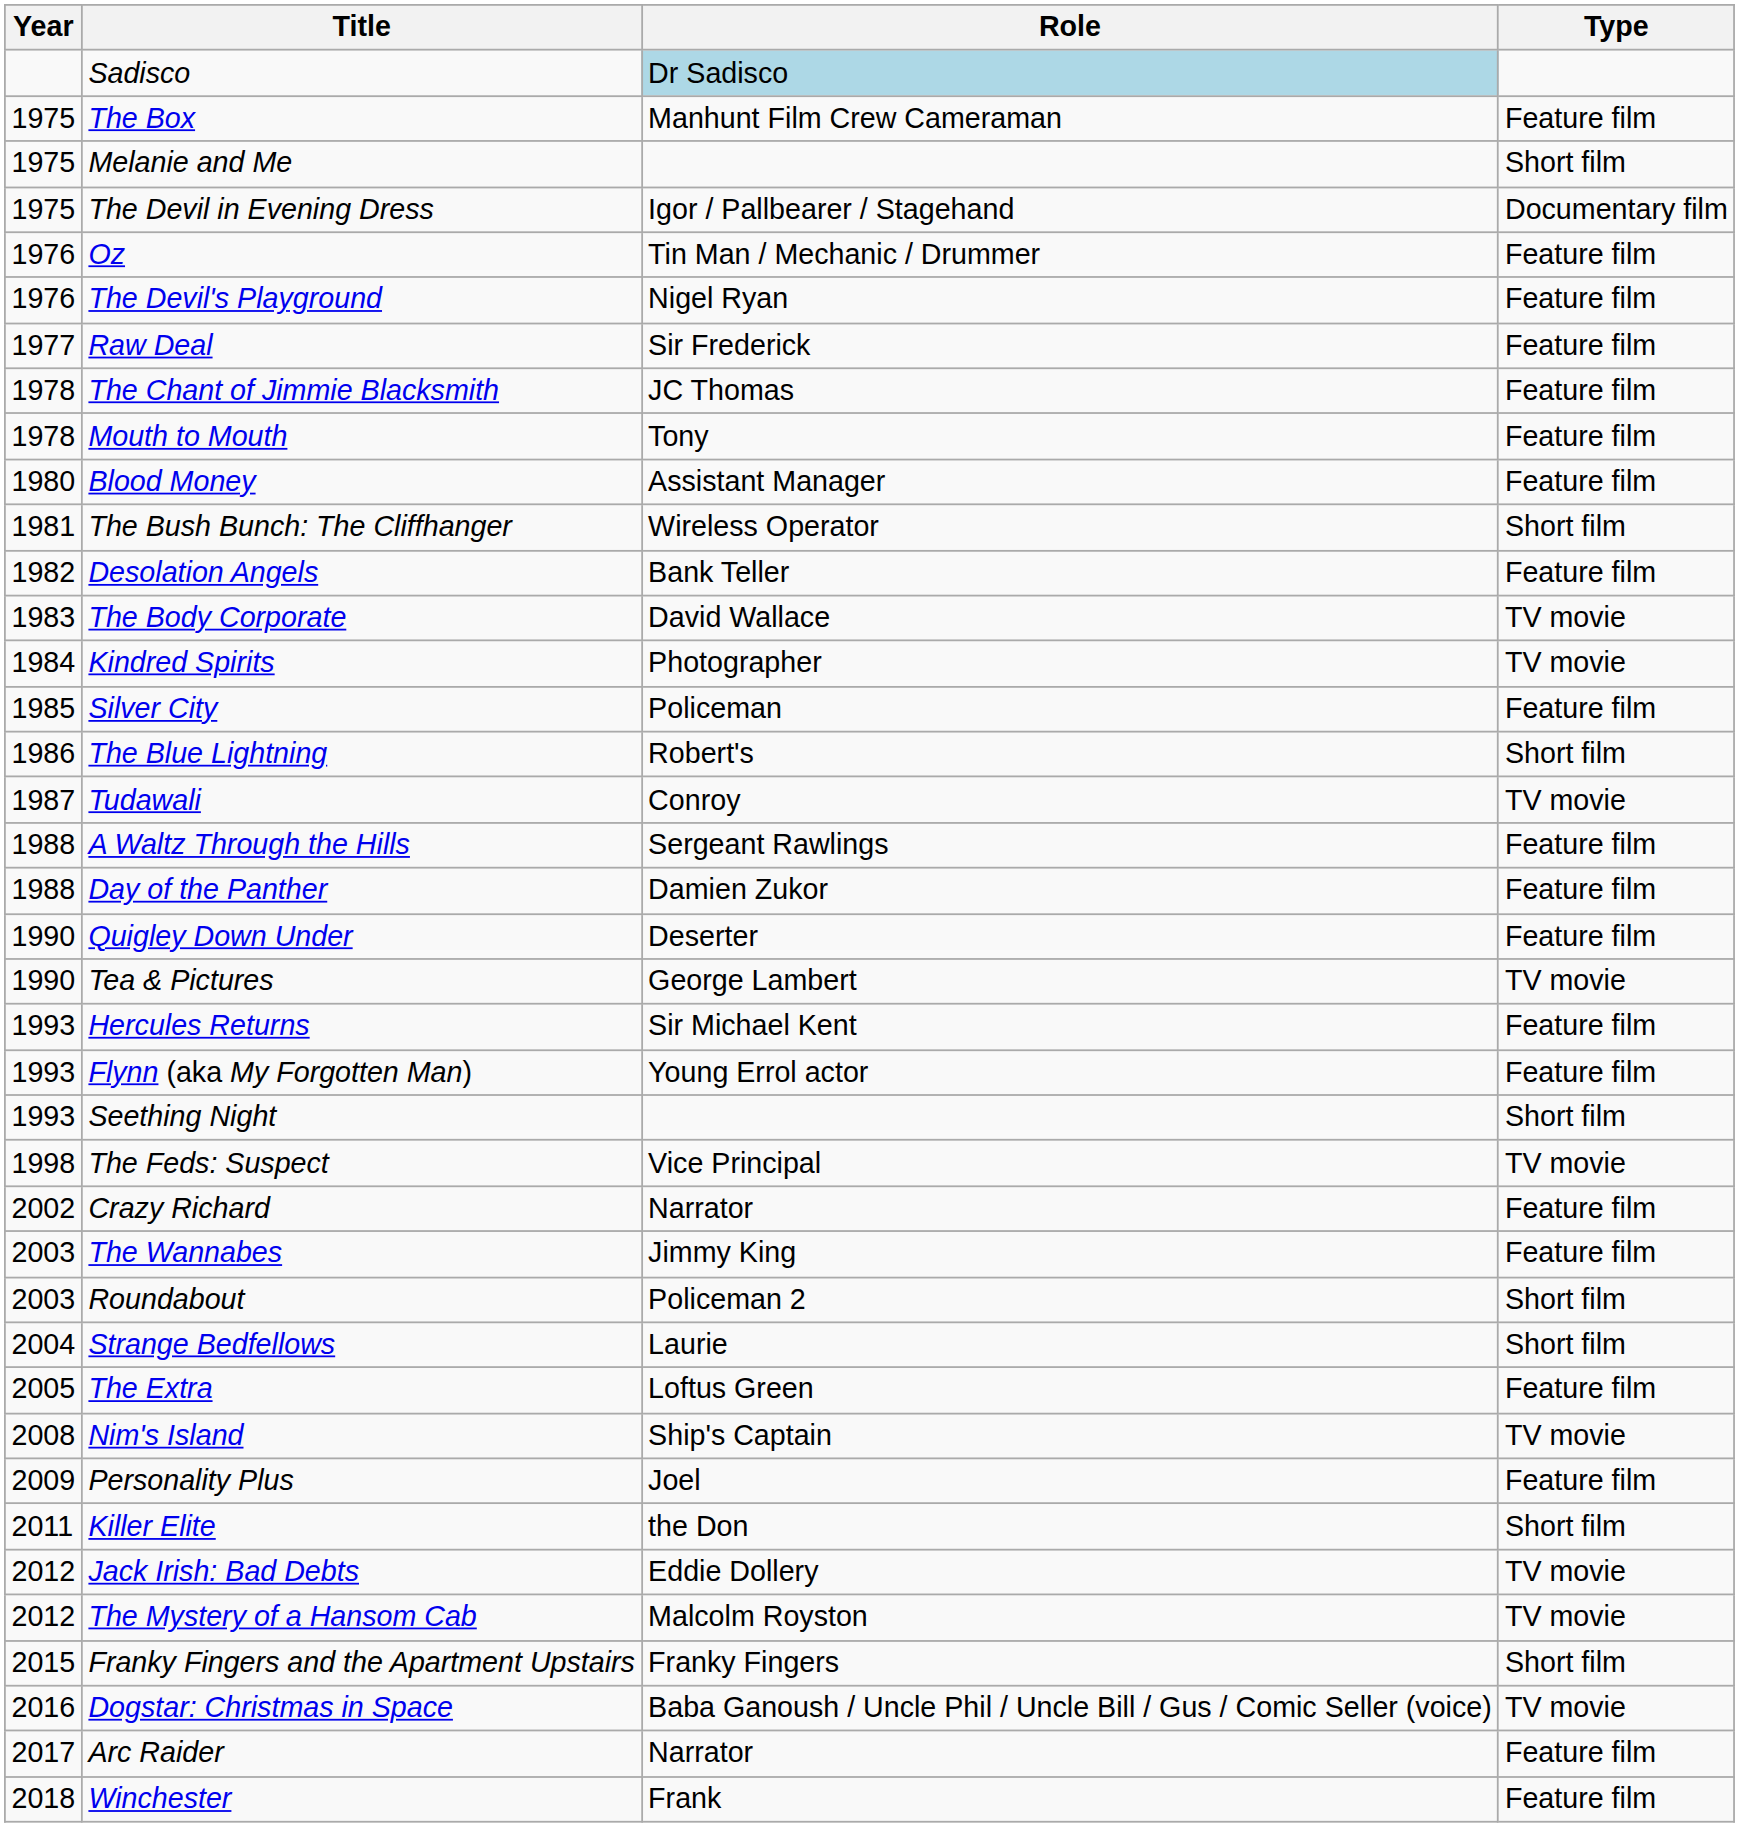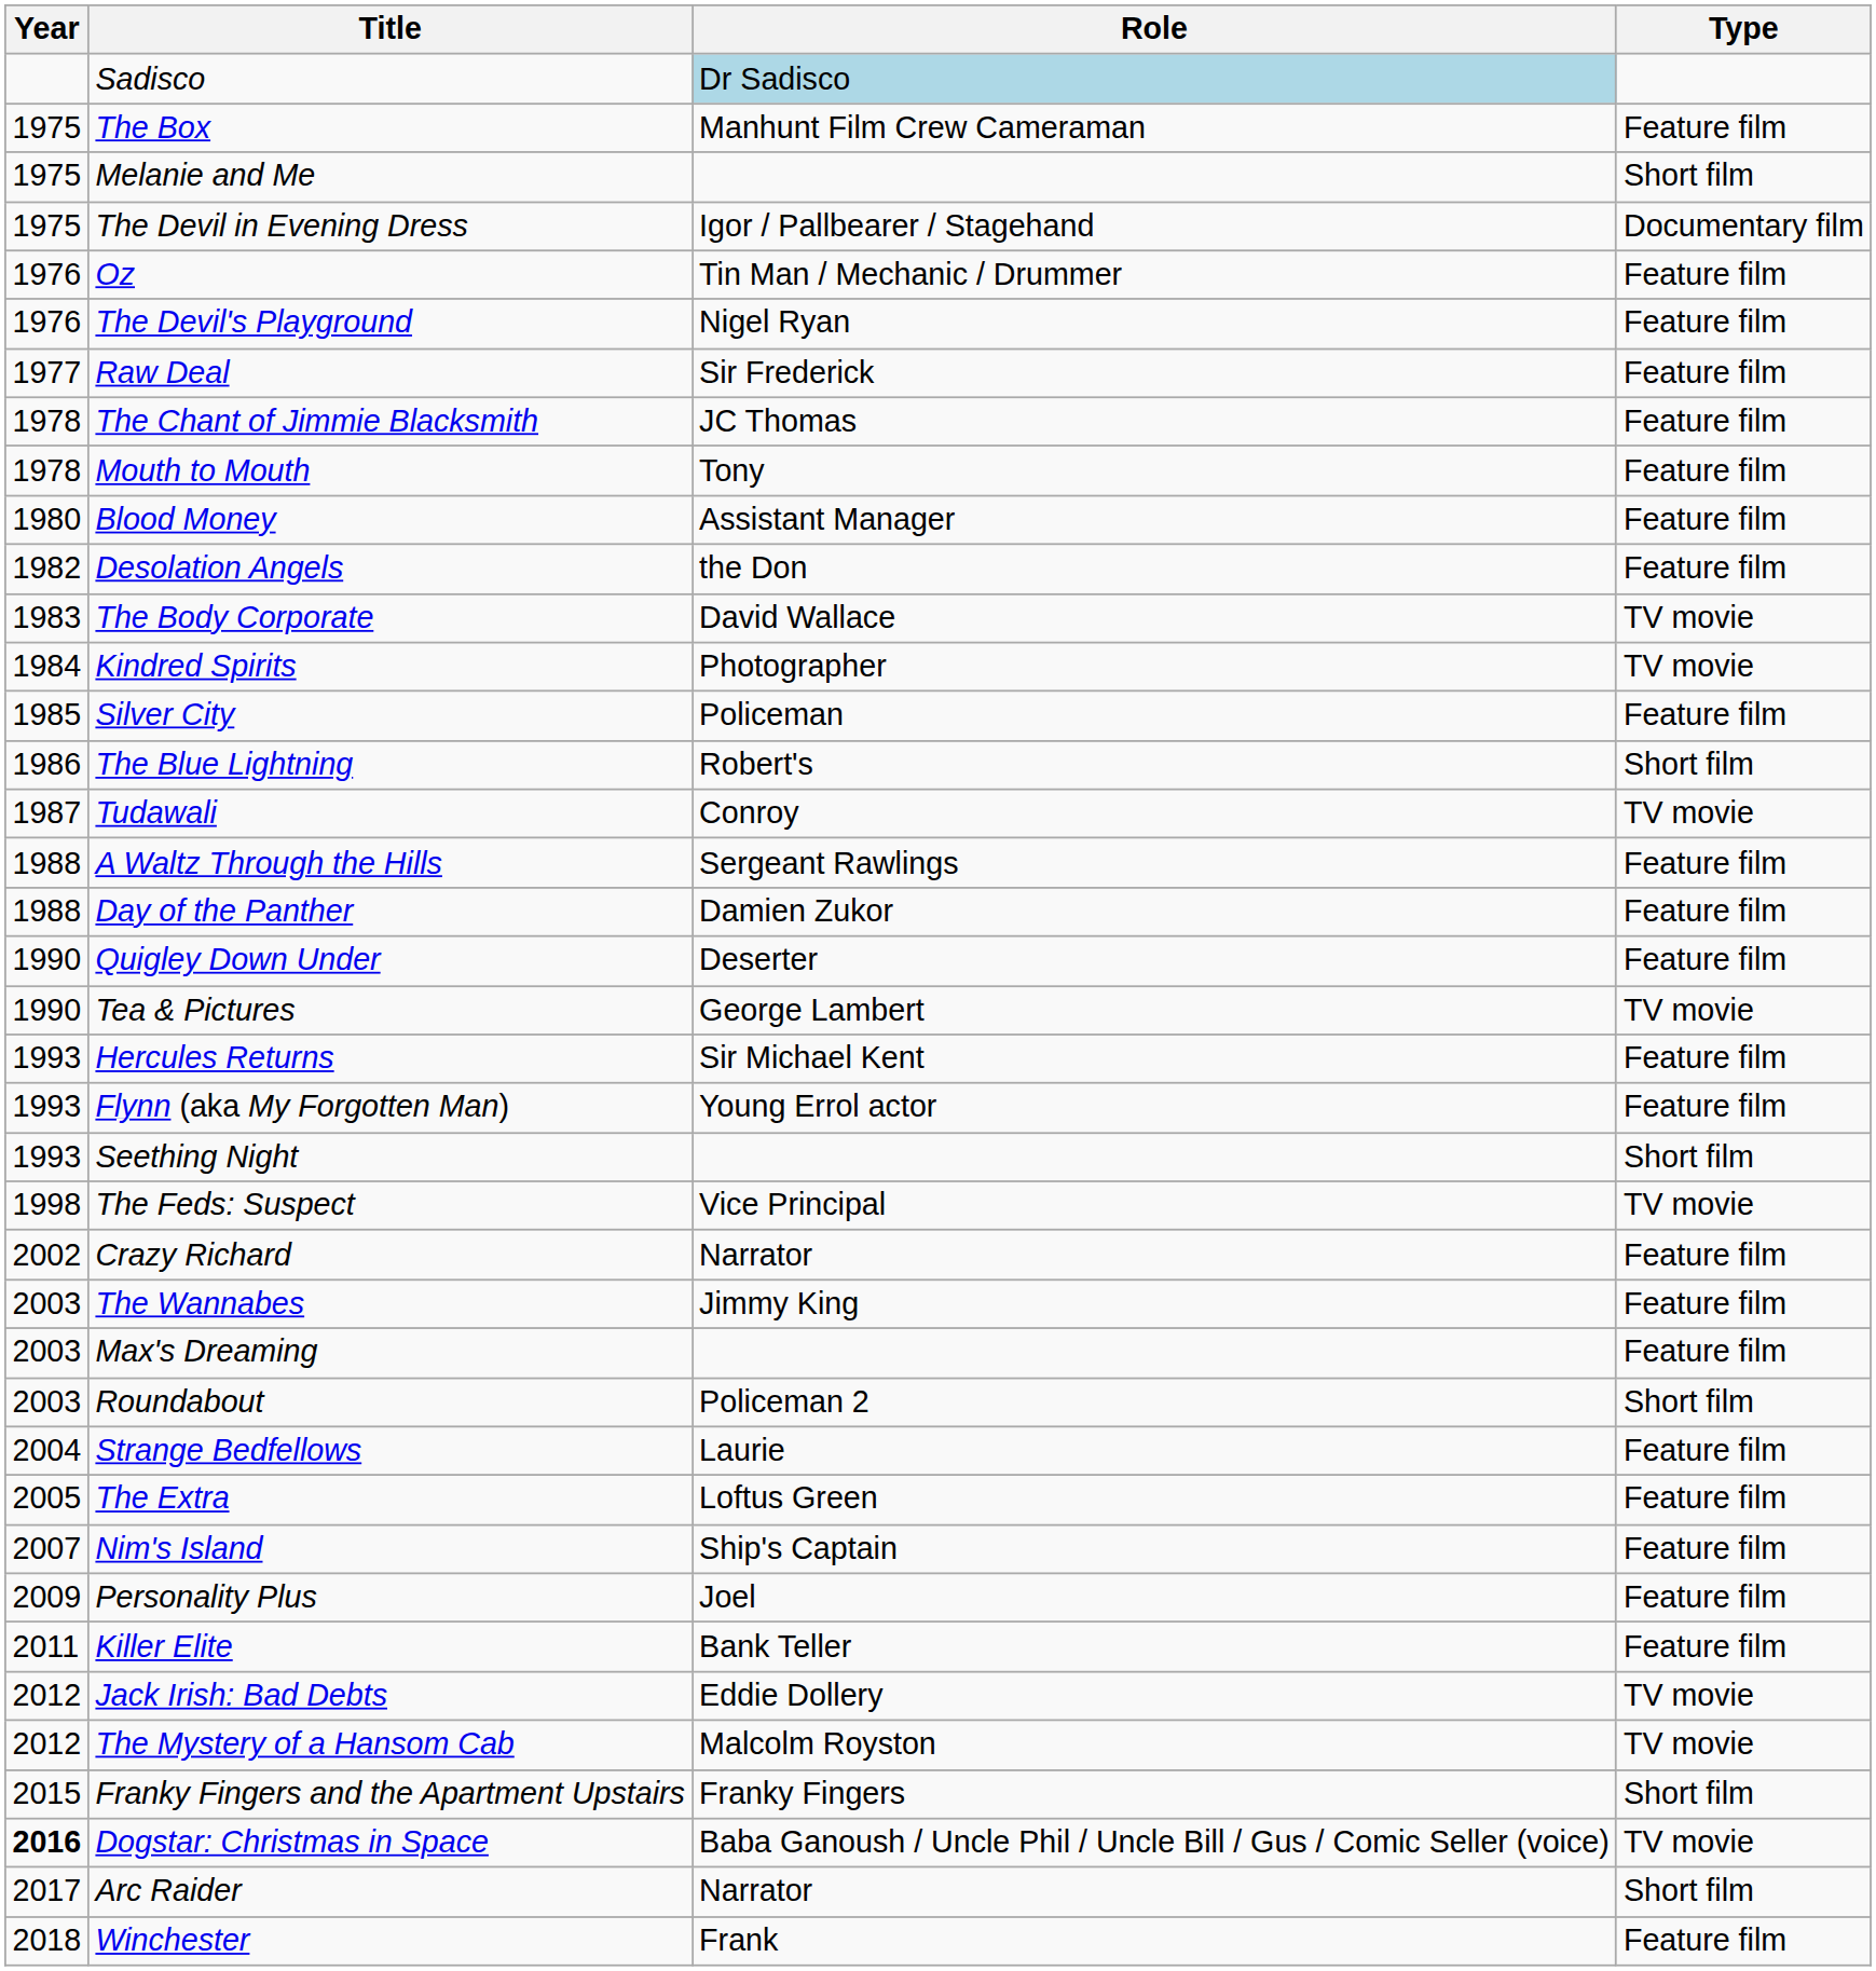- row: 1981 | The Bush Bunch: The Cliffhanger | Wireless Operator | Short film
Desolation Angels | Role: Bank Teller -> the Don
+ row: 2003 | Max's Dreaming | Feature film
Strange Bedfellows | Type: Short film -> Feature film
Nim's Island | Year: 2008 -> 2007
Nim's Island | Type: TV movie -> Feature film
Killer Elite | Role: the Don -> Bank Teller
Killer Elite | Type: Short film -> Feature film
Dogstar: Christmas in Space | Year: normal -> bold
Arc Raider | Type: Feature film -> Short film
